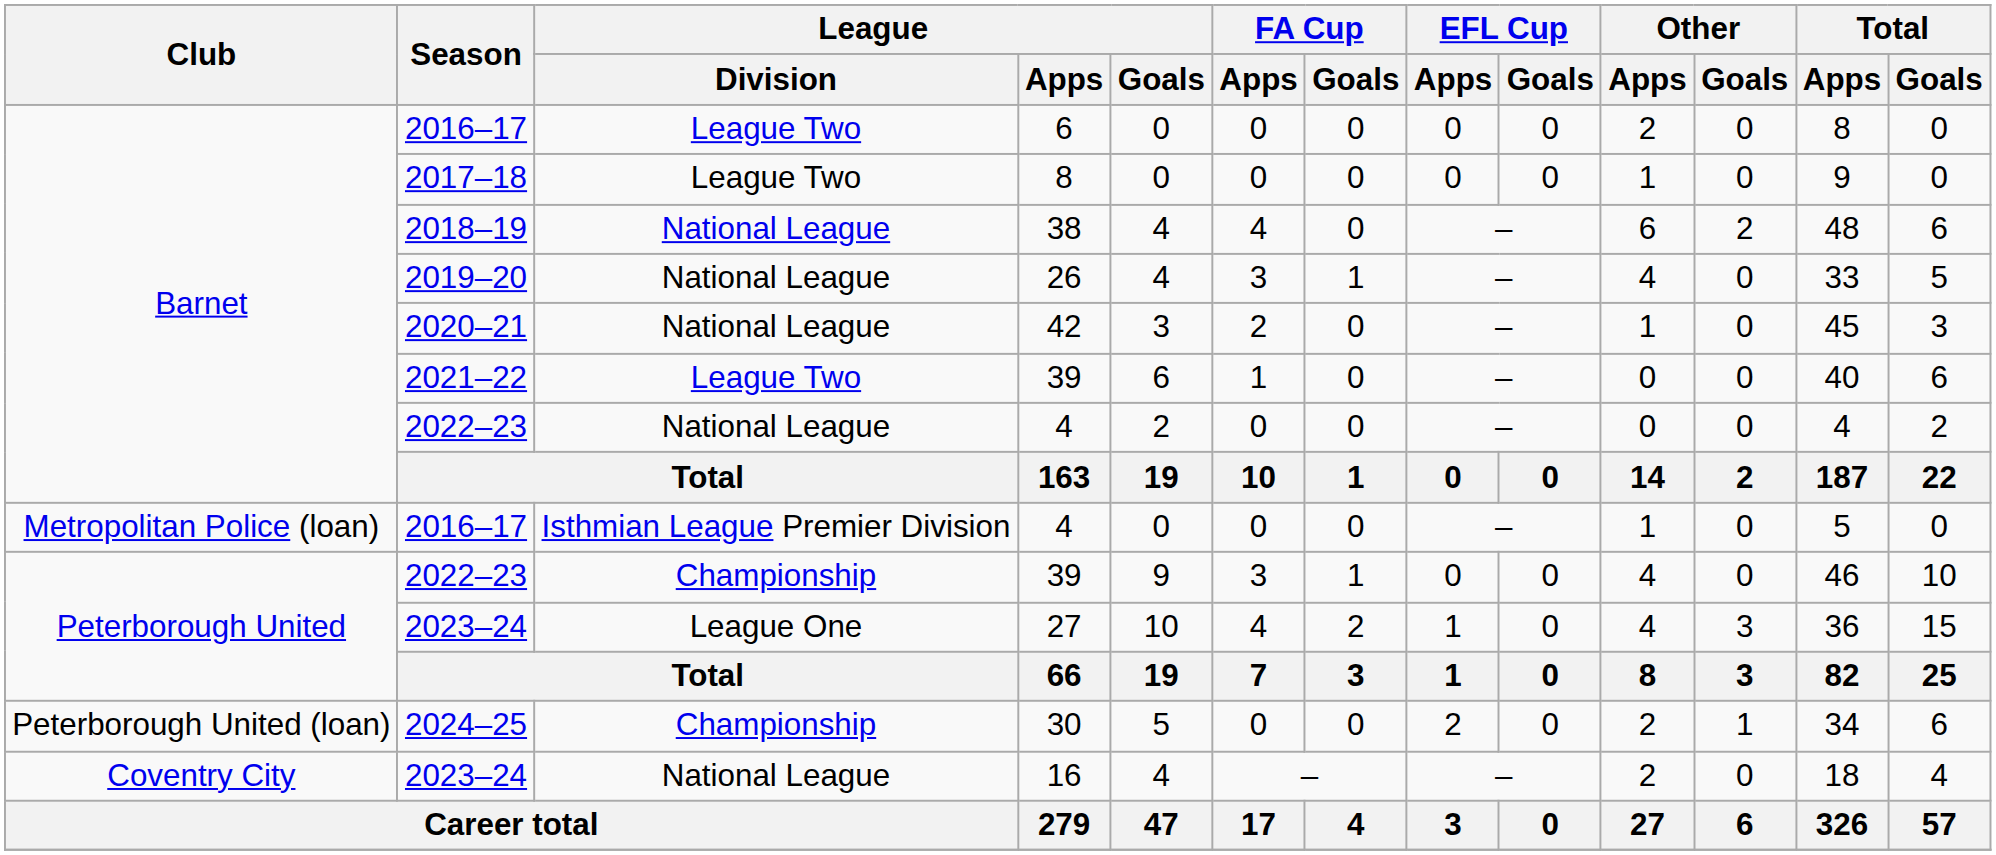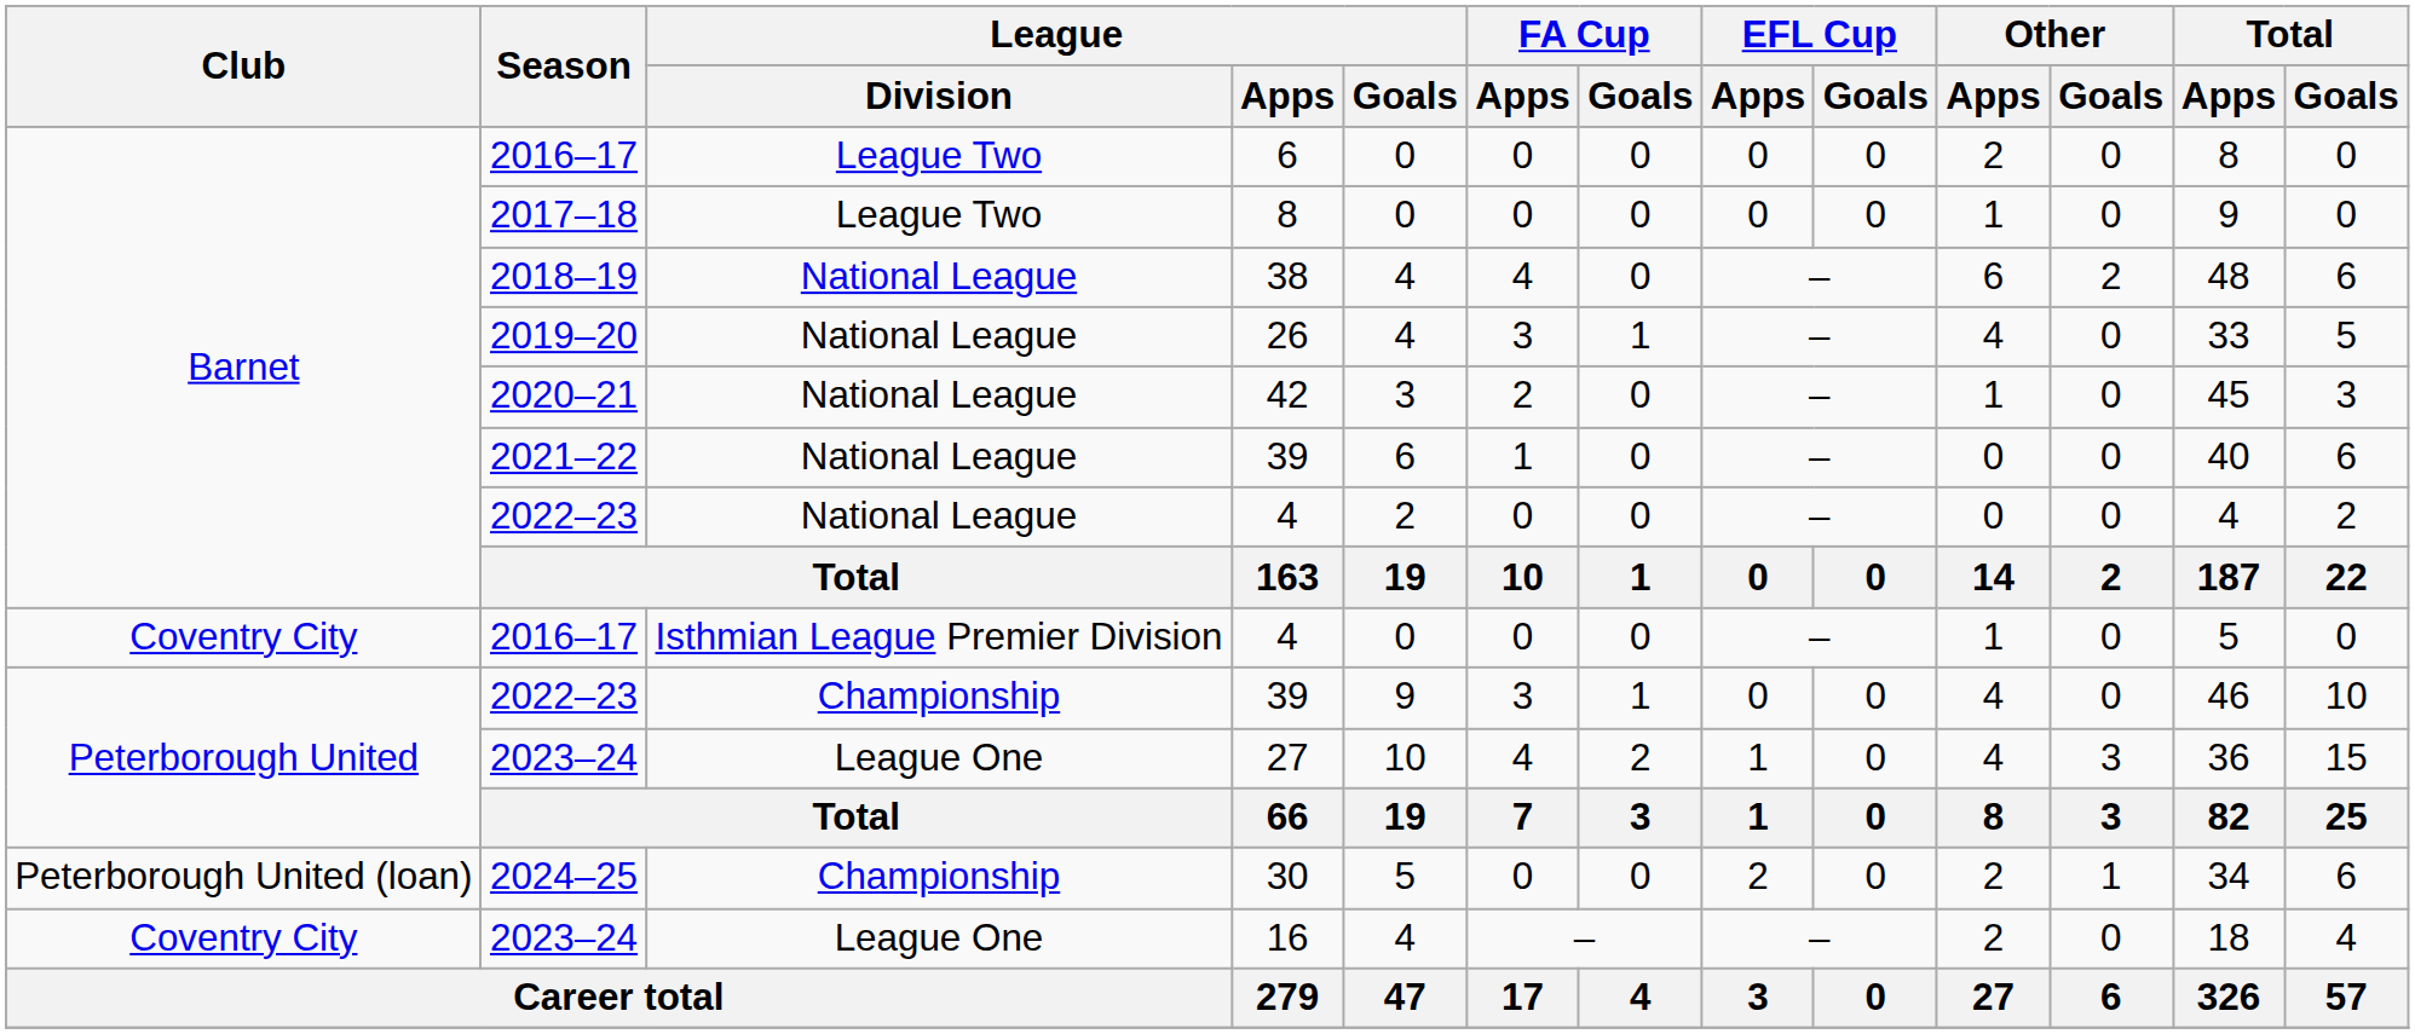2021–22 / 39 | League / Division: League Two -> National League
2016–17 / 4 | Club: Metropolitan Police (loan) -> Coventry City
16 | League / Division: National League -> League One
